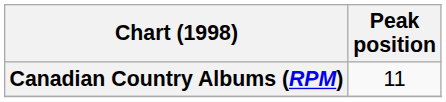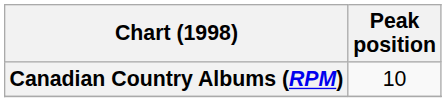Canadian Country Albums (RPM) | Peak position: 11 -> 10
